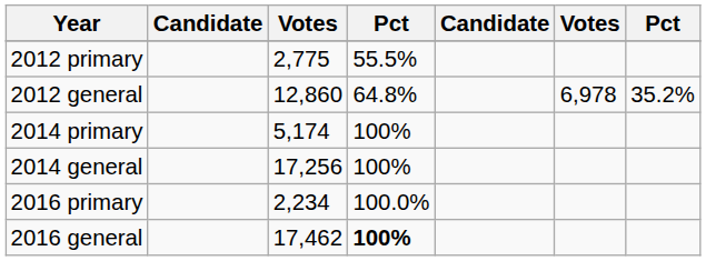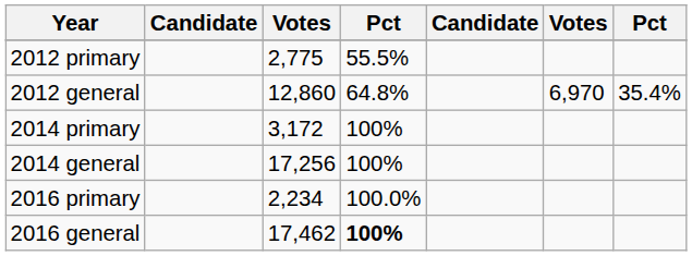2012 general | column 6: 6,978 -> 6,970
2012 general | column 7: 35.2% -> 35.4%
2014 primary | column 3: 5,174 -> 3,172
